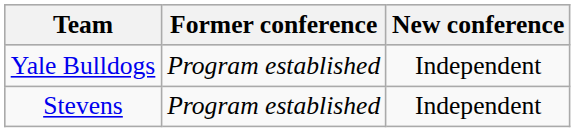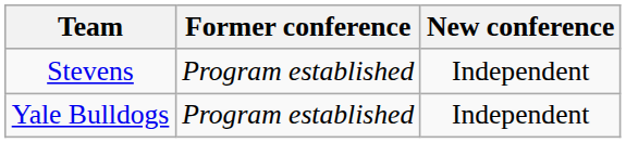rows swapped: Yale Bulldogs <-> Stevens
